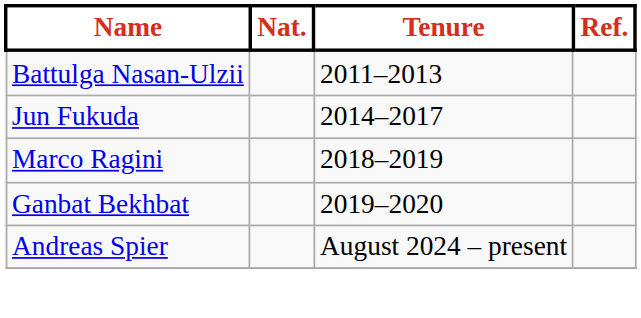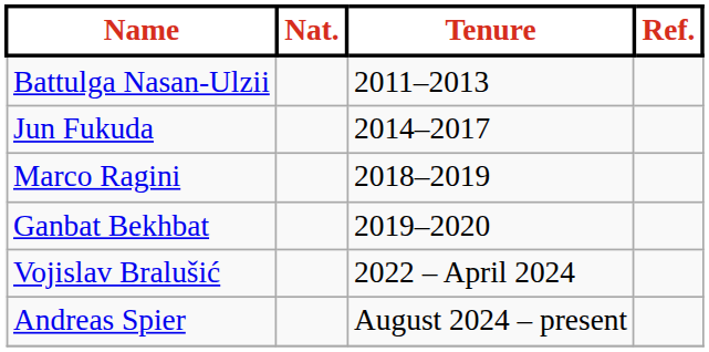+ row: Vojislav Bralušić | 2022 – April 2024
